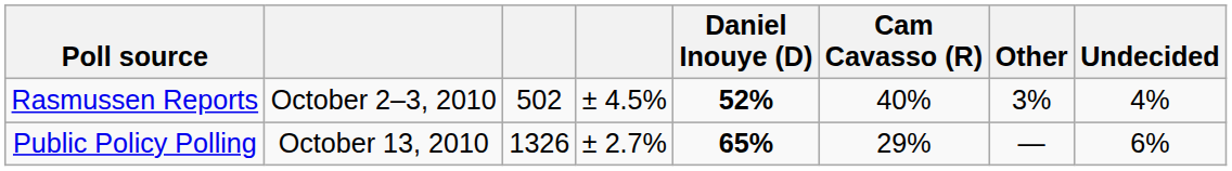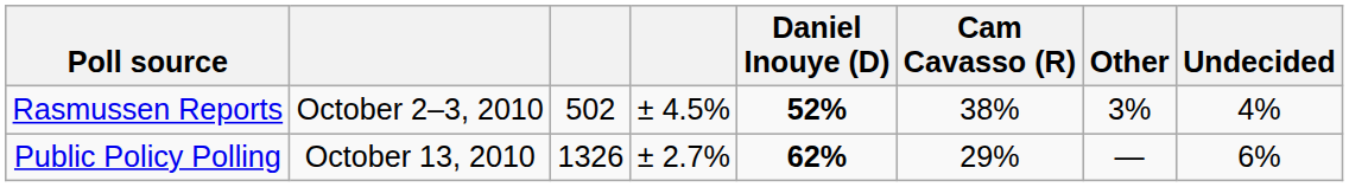Rasmussen Reports | Cam Cavasso (R): 40% -> 38%
Public Policy Polling | Daniel Inouye (D): 65% -> 62%
